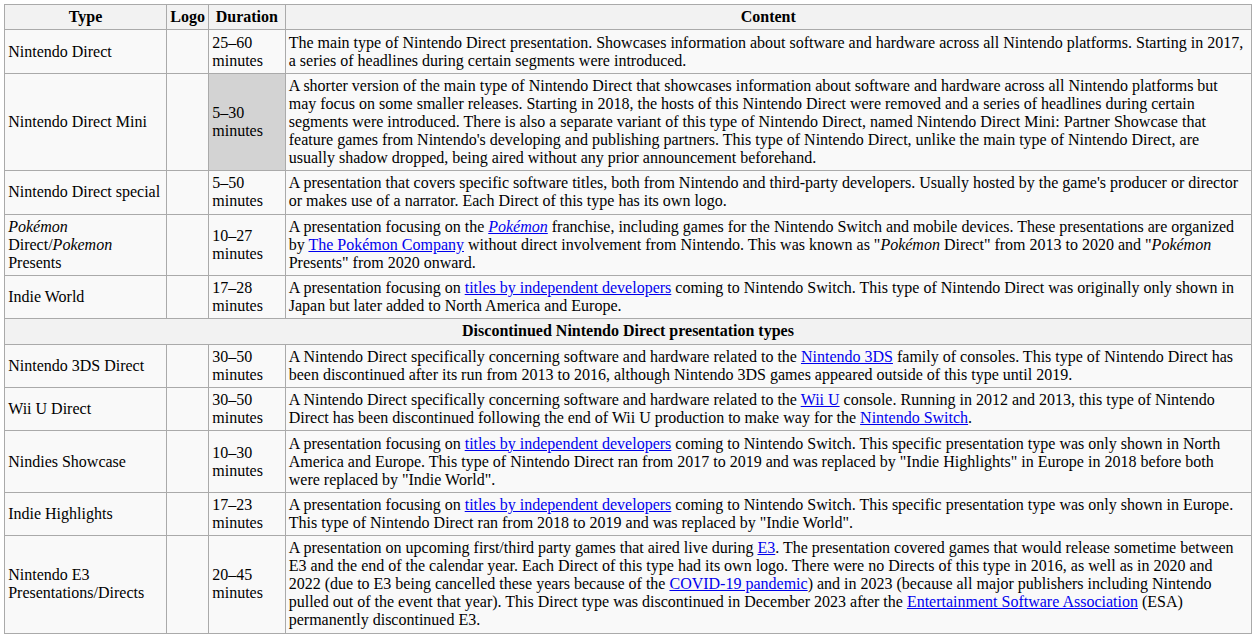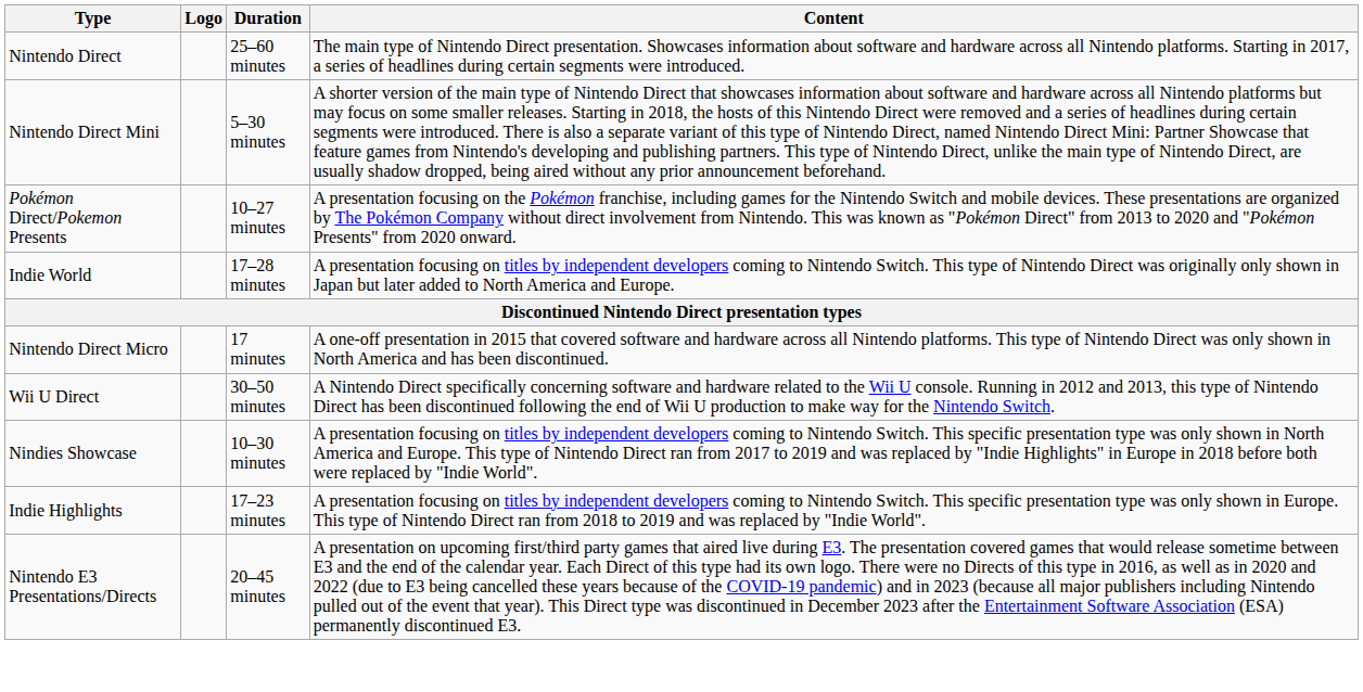Nintendo Direct Mini | Duration: lightgrey background -> no background
- row: Nintendo Direct special | 5–50 minutes | A presentation that covers specific software titles, both from Nintendo and third-party developers. Usually hosted by the game's producer or director or makes use of a narrator. Each Direct of this type has its own logo.
+ row: Nintendo Direct Micro | 17 minutes | A one-off presentation in 2015 that covered software and hardware across all Nintendo platforms. This type of Nintendo Direct was only shown in North America and has been discontinued.
- row: Nintendo 3DS Direct | 30–50 minutes | A Nintendo Direct specifically concerning software and hardware related to the Nintendo 3DS family of consoles. This type of Nintendo Direct has been discontinued after its run from 2013 to 2016, although Nintendo 3DS games appeared outside of this type until 2019.
